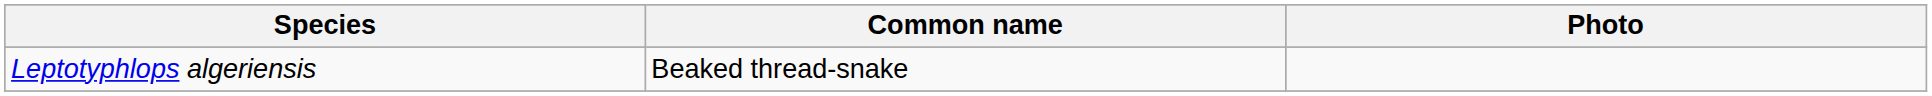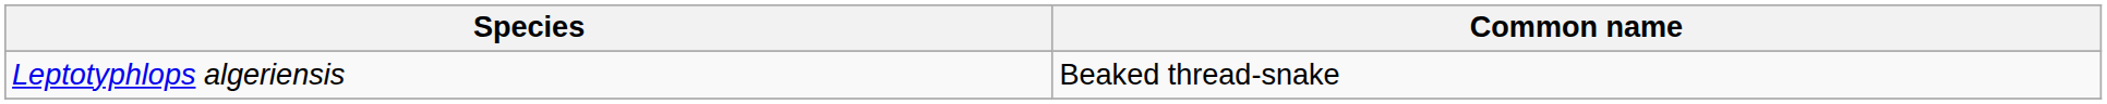- column: Photo
